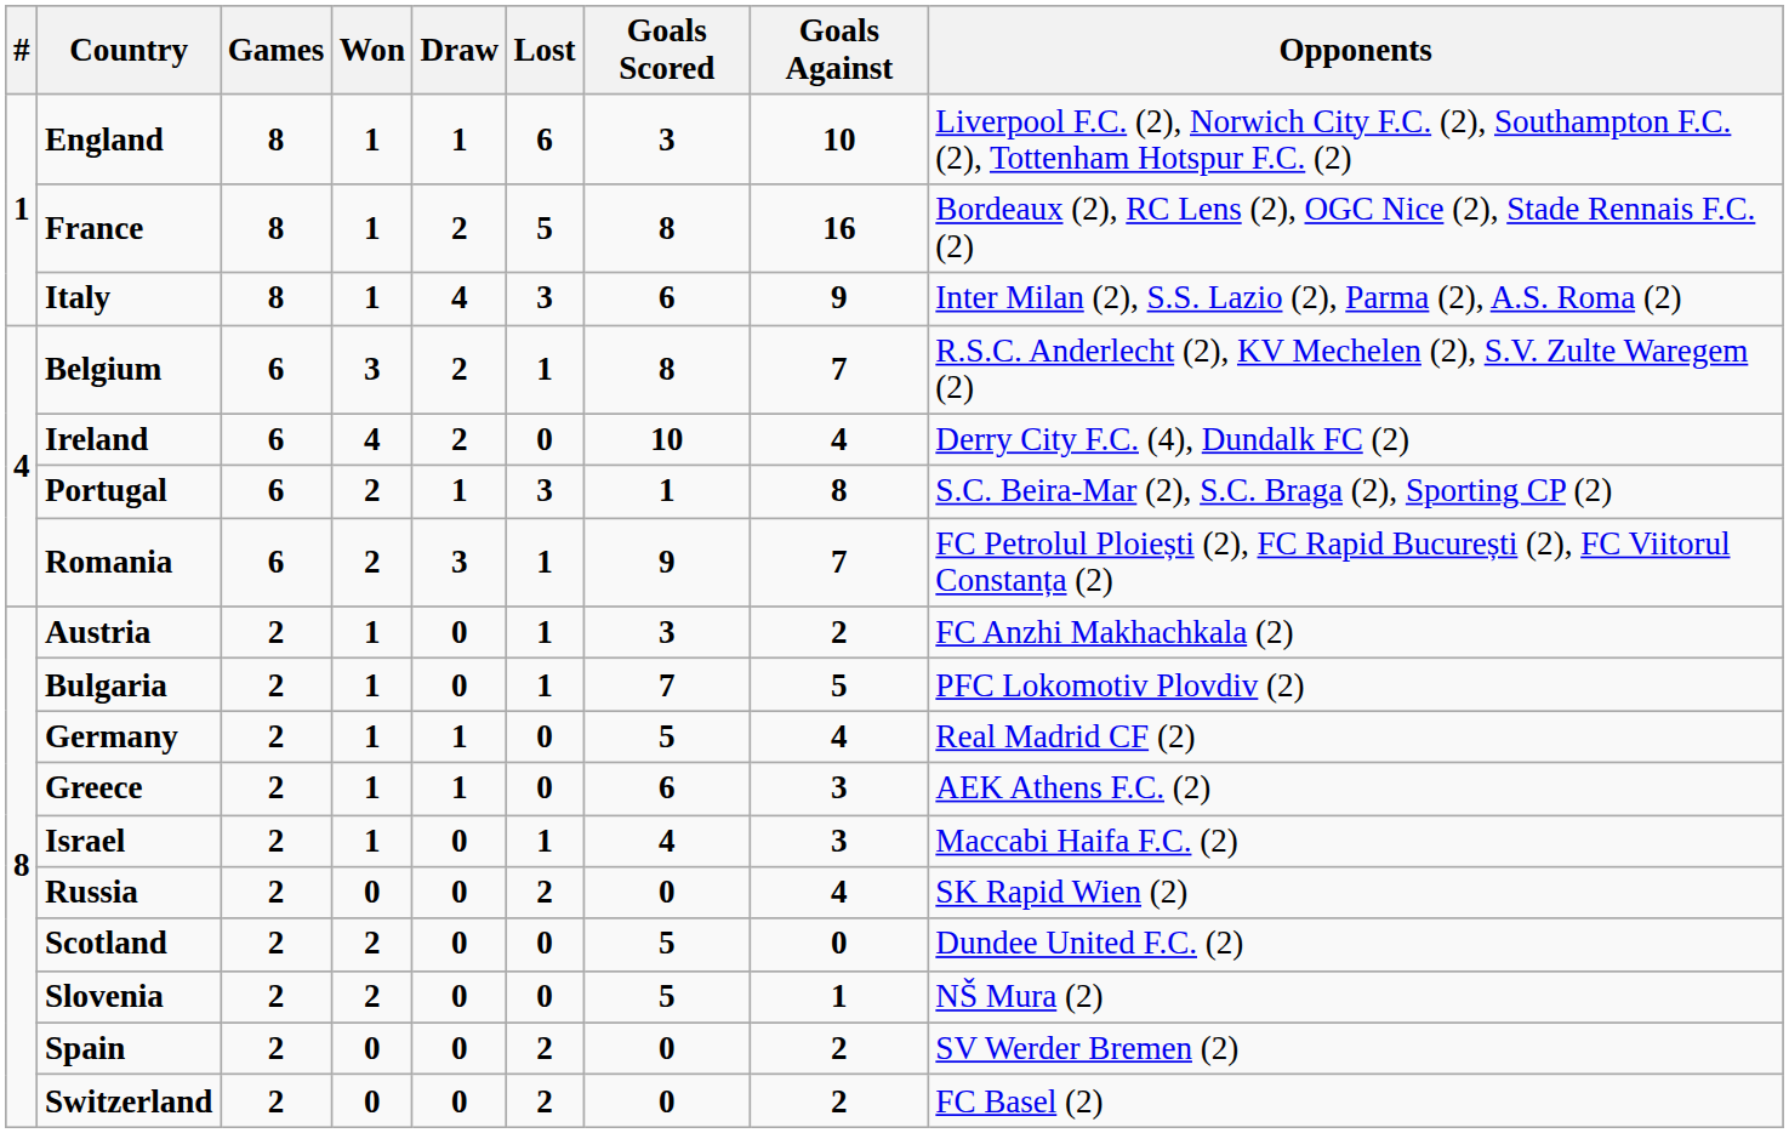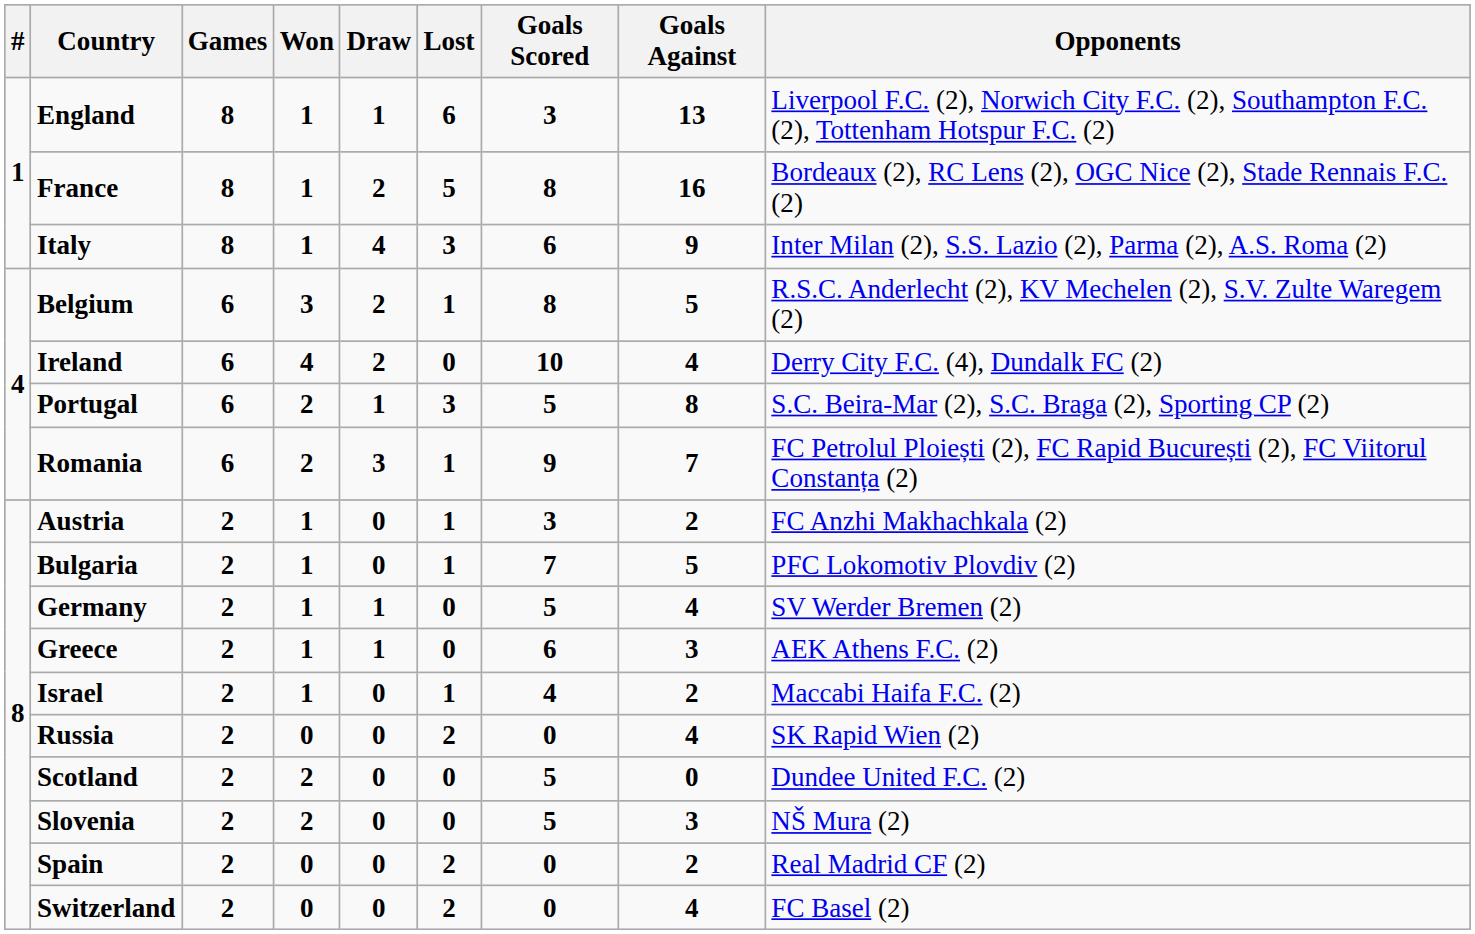England | Goals Against: 10 -> 13
Belgium | Goals Against: 7 -> 5
Portugal | Goals Scored: 1 -> 5
Germany | Opponents: Real Madrid CF (2) -> SV Werder Bremen (2)
Israel | Goals Against: 3 -> 2
Slovenia | Goals Against: 1 -> 3
Spain | Opponents: SV Werder Bremen (2) -> Real Madrid CF (2)
Switzerland | Goals Against: 2 -> 4
